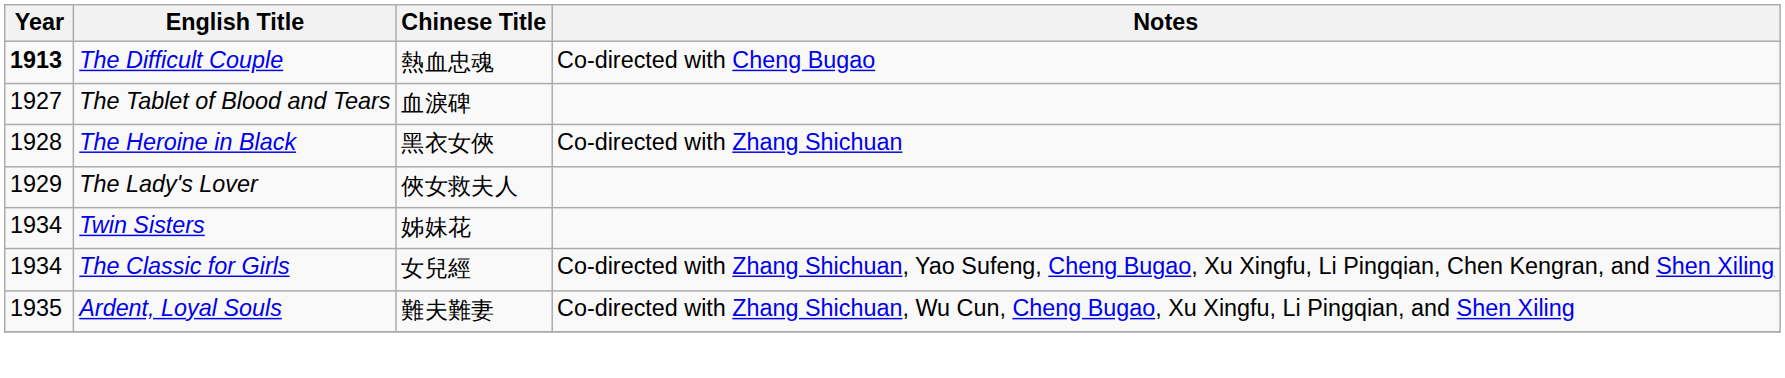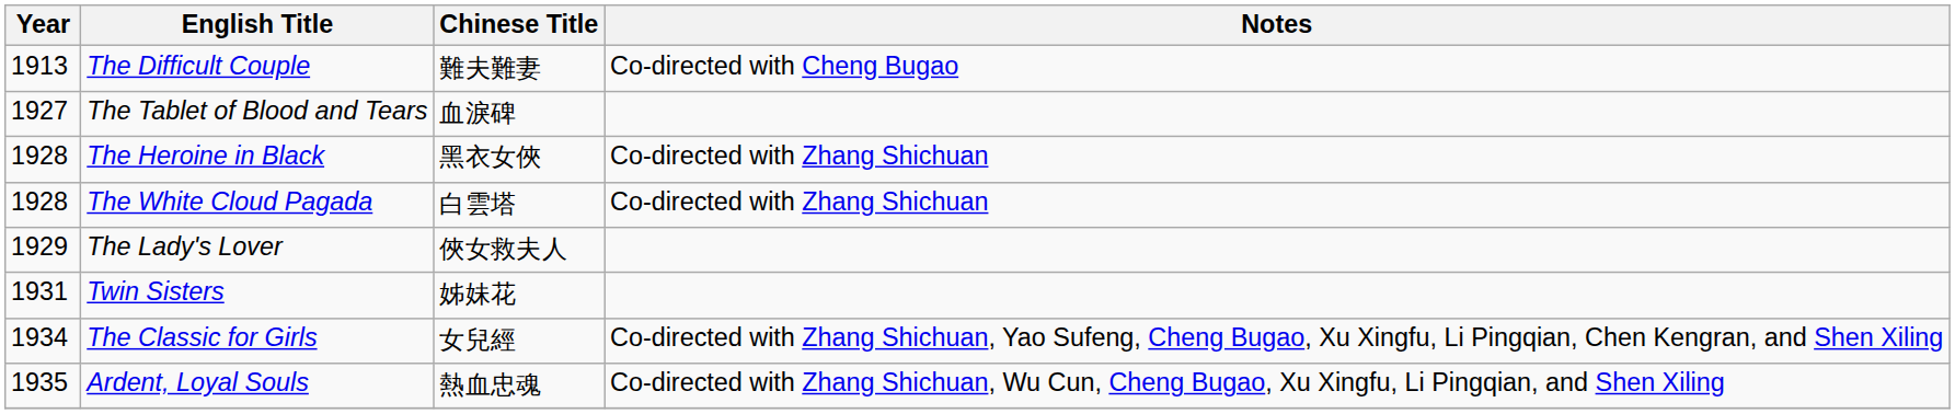The Difficult Couple | Year: bold -> normal
The Difficult Couple | Chinese Title: 熱血忠魂 -> 難夫難妻
+ row: 1928 | The White Cloud Pagada | 白雲塔 | Co-directed with Zhang Shichuan
Twin Sisters | Year: 1934 -> 1931
Ardent, Loyal Souls | Chinese Title: 難夫難妻 -> 熱血忠魂
